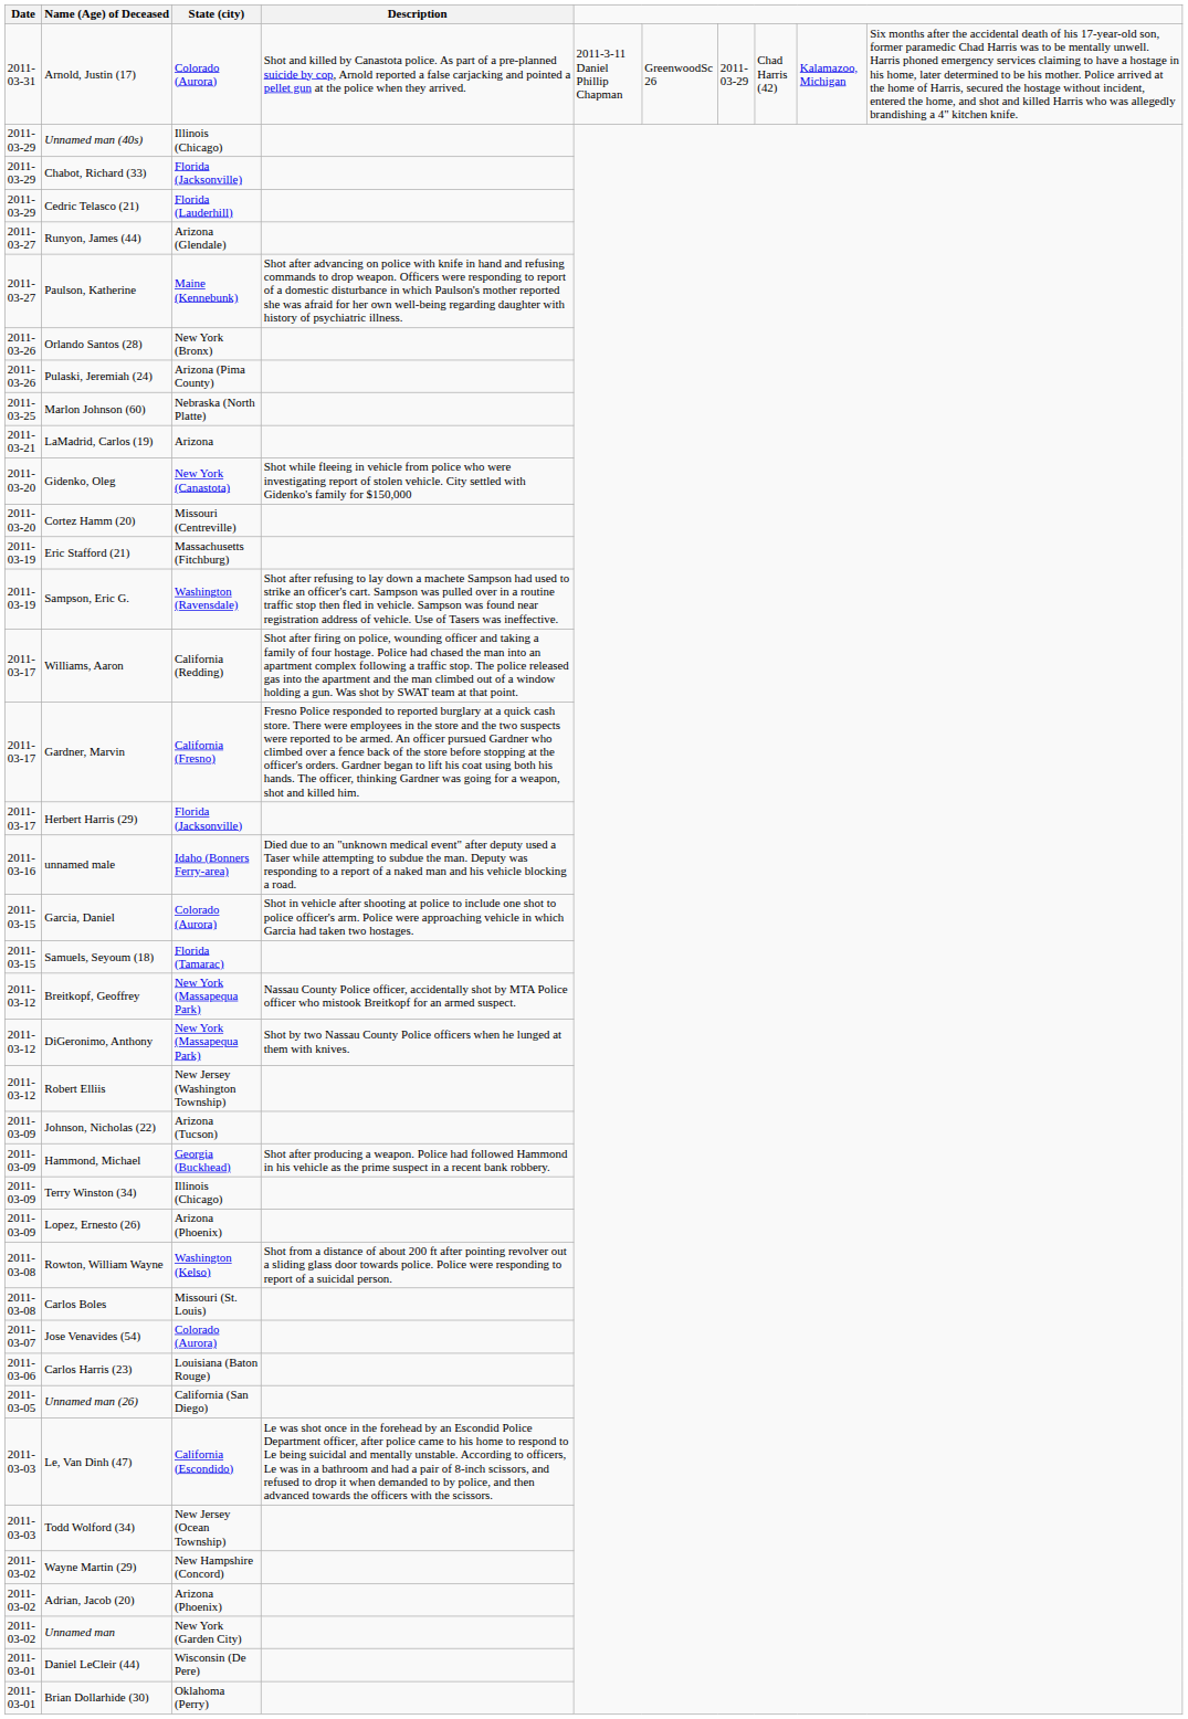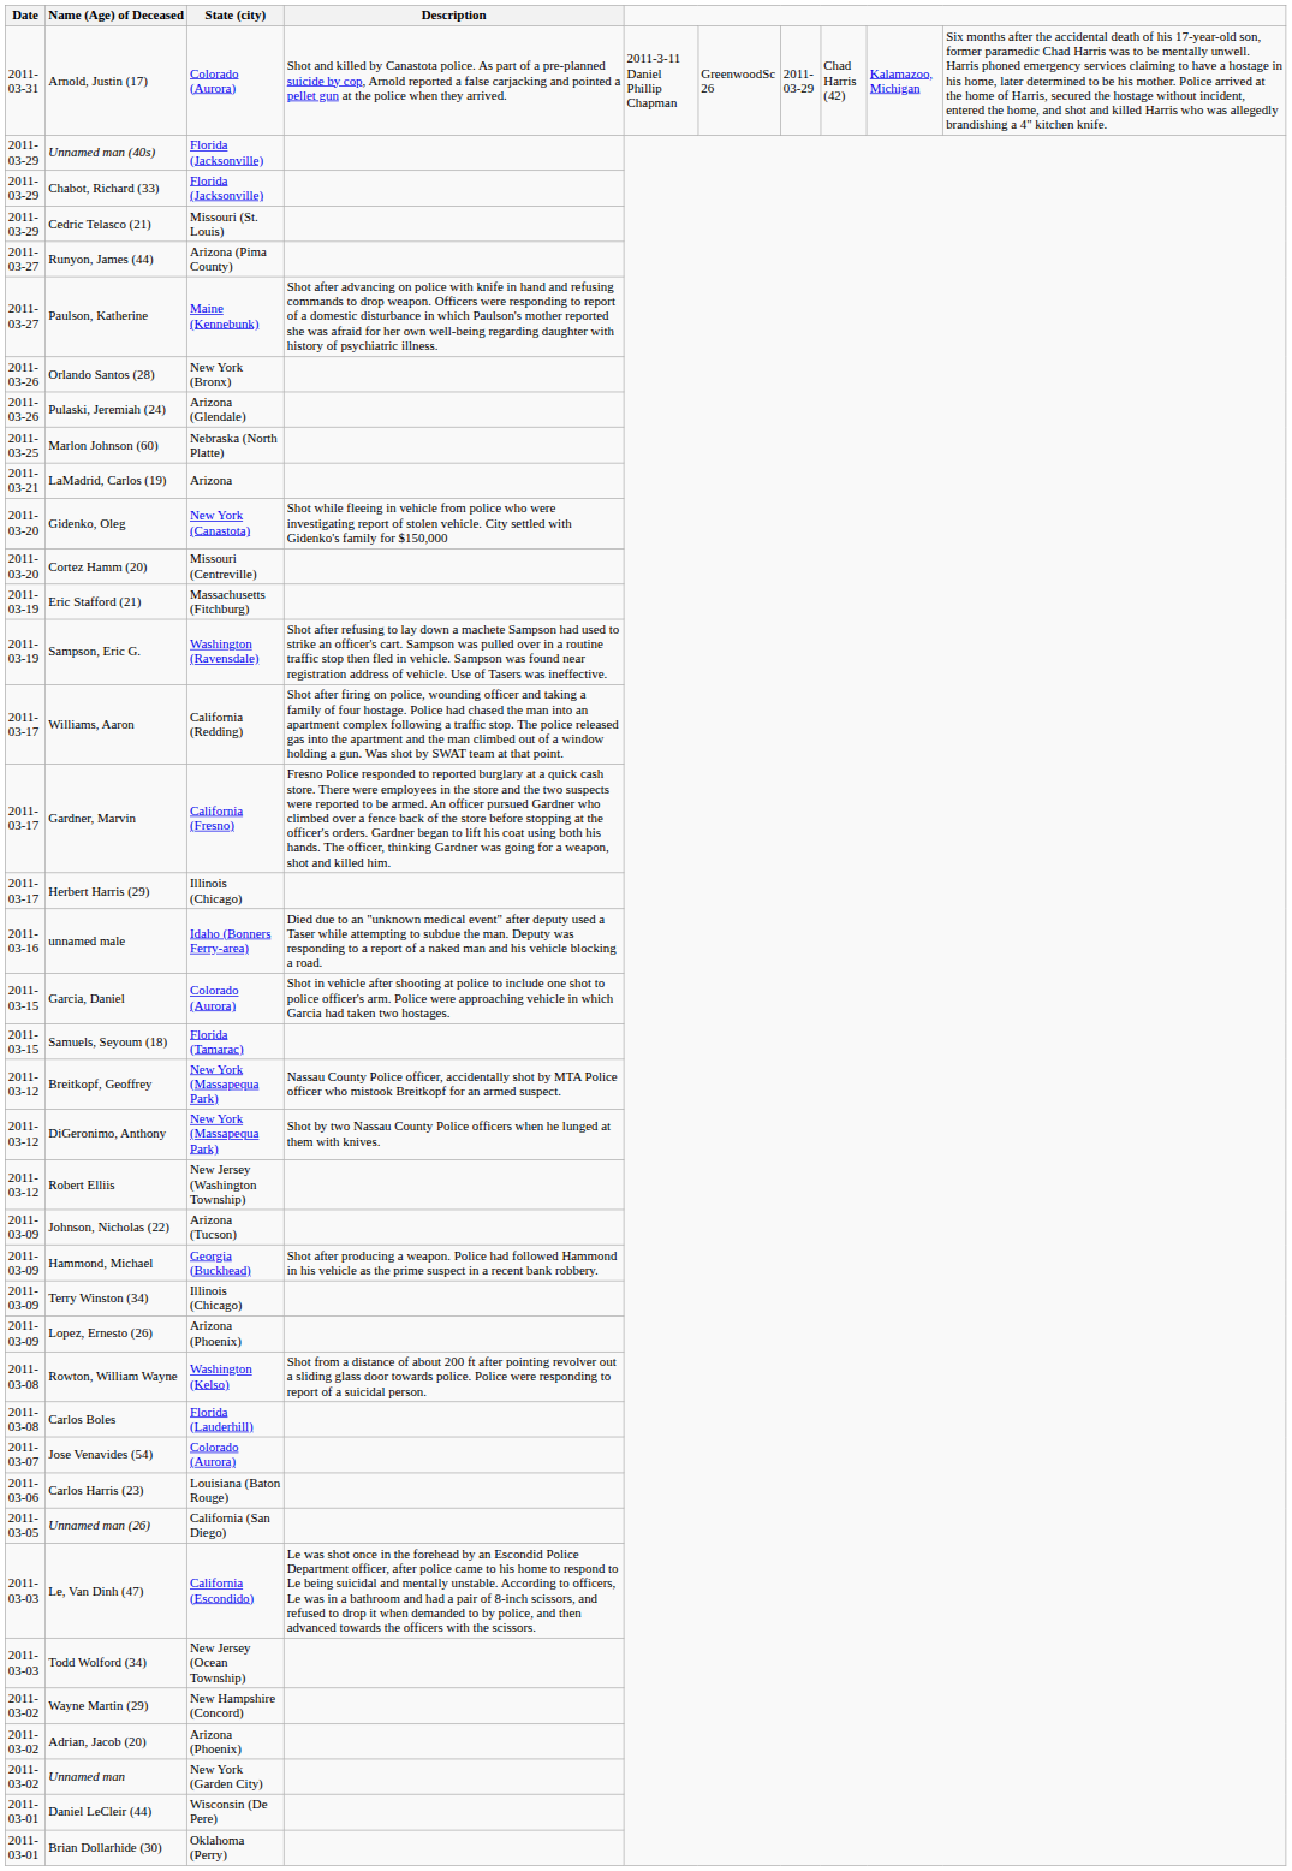Unnamed man (40s) | State (city): Illinois (Chicago) -> Florida (Jacksonville)
Cedric Telasco (21) | State (city): Florida (Lauderhill) -> Missouri (St. Louis)
Runyon, James (44) | State (city): Arizona (Glendale) -> Arizona (Pima County)
Pulaski, Jeremiah (24) | State (city): Arizona (Pima County) -> Arizona (Glendale)
Herbert Harris (29) | State (city): Florida (Jacksonville) -> Illinois (Chicago)
Carlos Boles | State (city): Missouri (St. Louis) -> Florida (Lauderhill)
